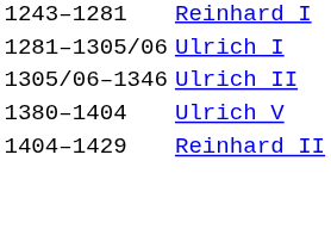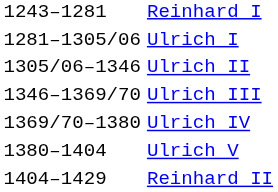+ row: 1346–1369/70 | Ulrich III
+ row: 1369/70–1380 | Ulrich IV
